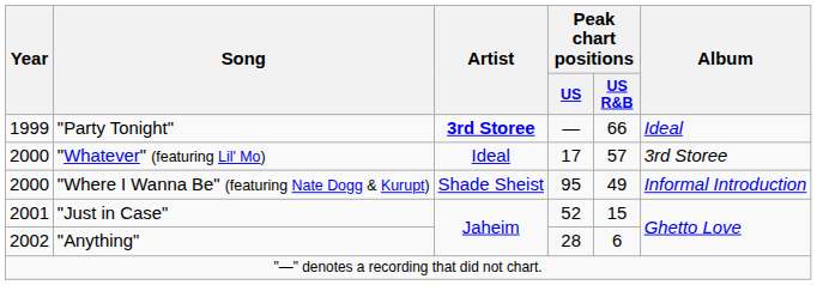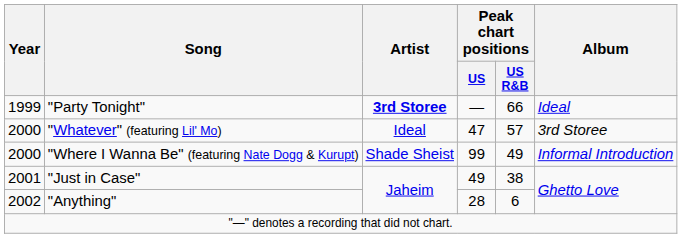"Whatever" (featuring Lil' Mo) | Peak chart positions / US: 17 -> 47
"Where I Wanna Be" (featuring Nate Dogg & Kurupt) | Peak chart positions / US: 95 -> 99
"Just in Case" | Peak chart positions / US: 52 -> 49
"Just in Case" | Peak chart positions / US R&B: 15 -> 38
